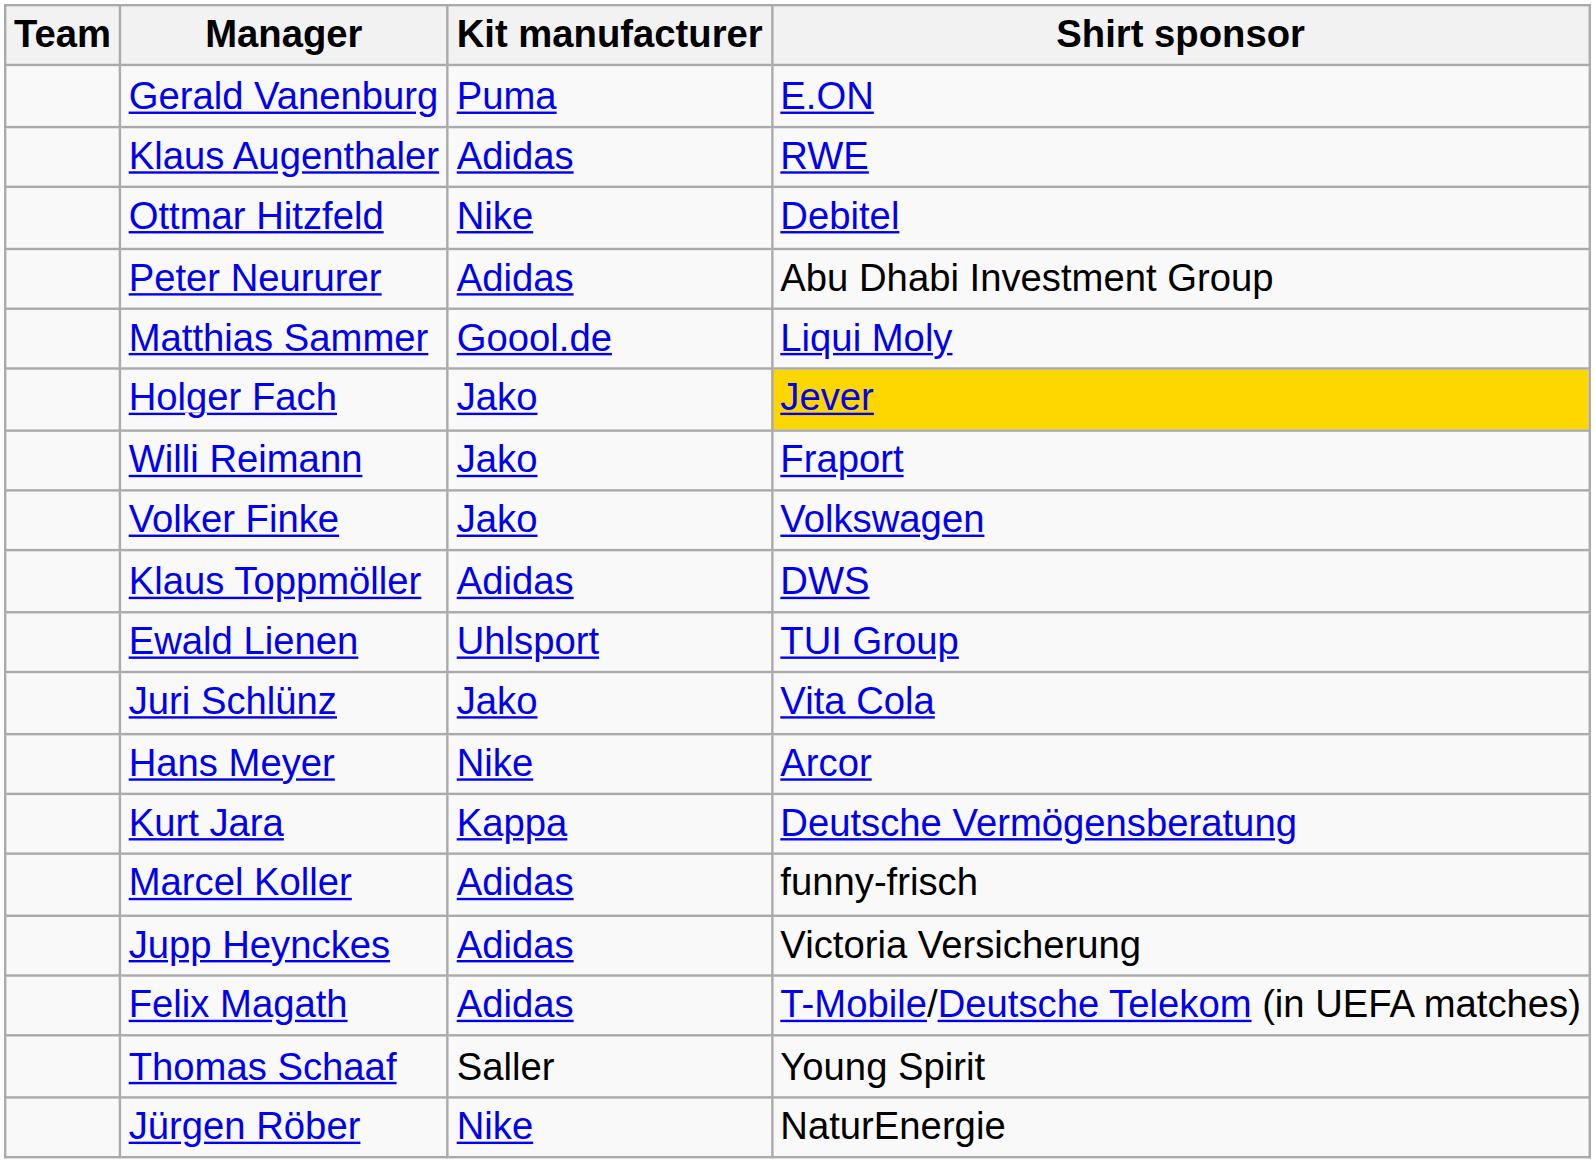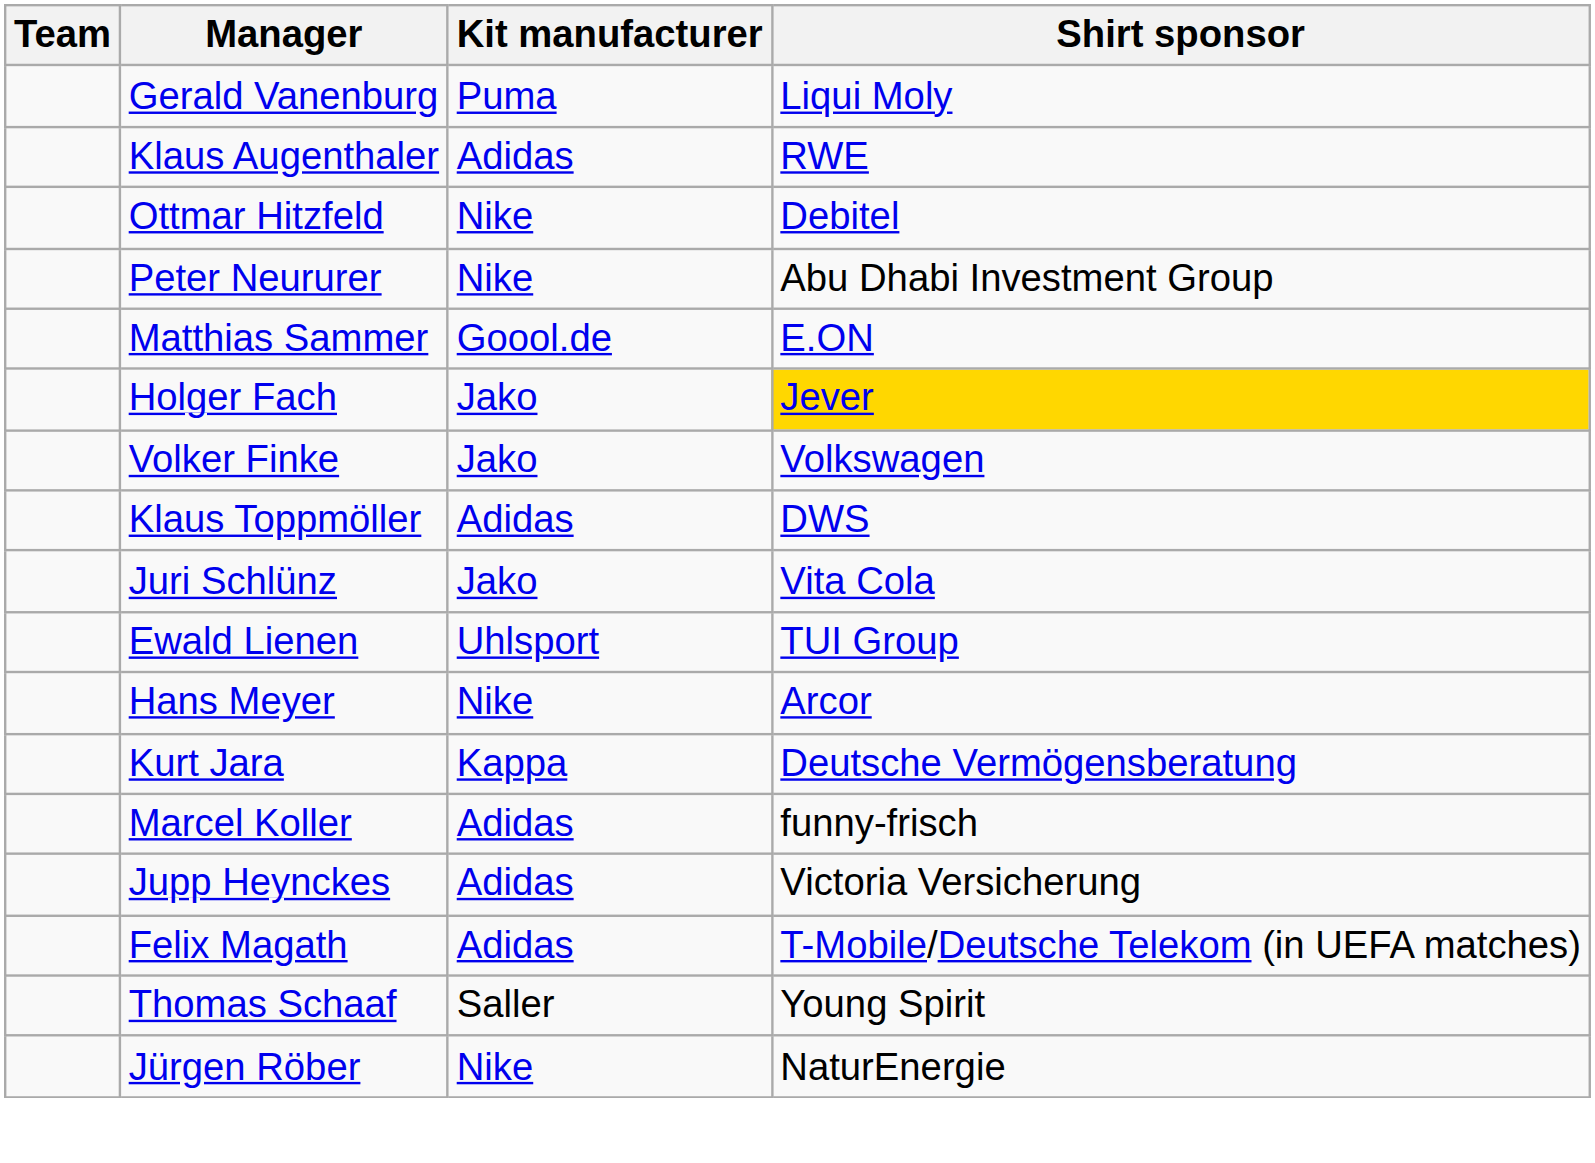Gerald Vanenburg | Shirt sponsor: E.ON -> Liqui Moly
Peter Neururer | Kit manufacturer: Adidas -> Nike
Matthias Sammer | Shirt sponsor: Liqui Moly -> E.ON
- row: Willi Reimann | Jako | Fraport
rows swapped: Ewald Lienen <-> Juri Schlünz
